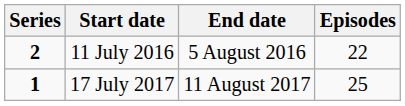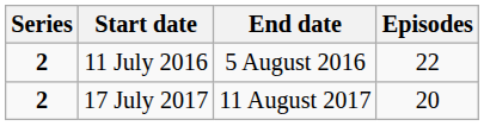17 July 2017 | Series: 1 -> 2
17 July 2017 | Episodes: 25 -> 20
